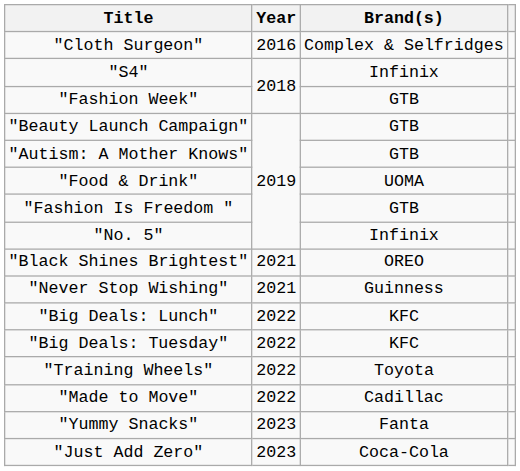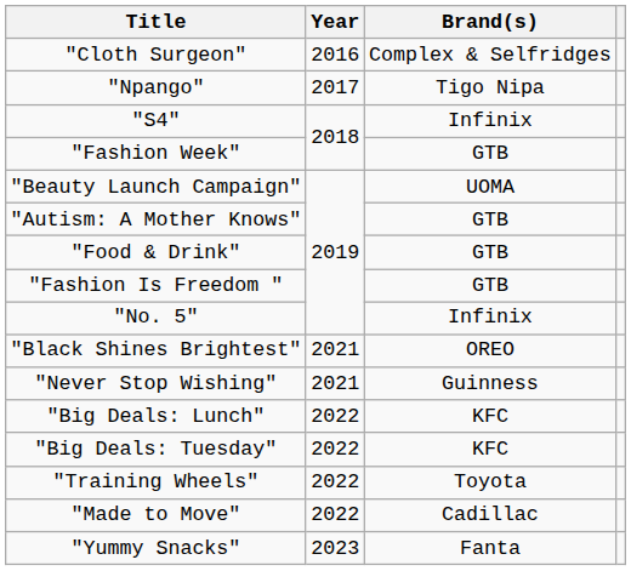+ row: "Npango" | 2017 | Tigo Nipa
"Beauty Launch Campaign" | Brand(s): GTB -> UOMA
"Food & Drink" | Brand(s): UOMA -> GTB
- row: "Just Add Zero" | 2023 | Coca-Cola
